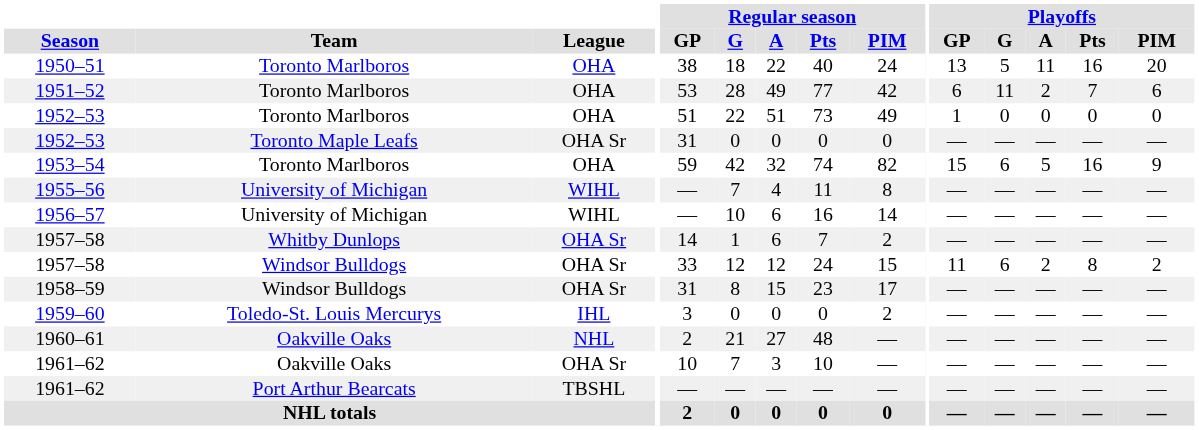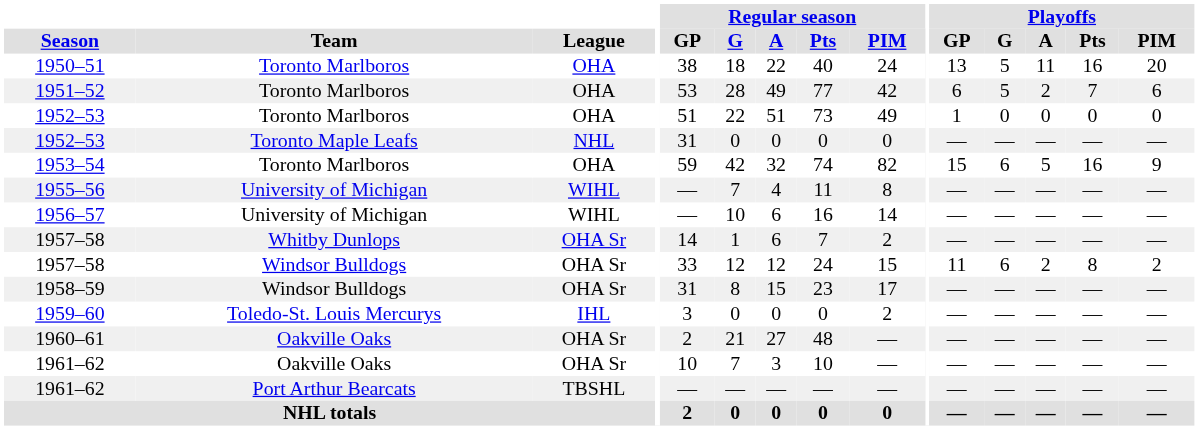1951–52 | Playoffs / G: 11 -> 5
1952–53 / Toronto Maple Leafs | League: OHA Sr -> NHL
1960–61 | League: NHL -> OHA Sr
